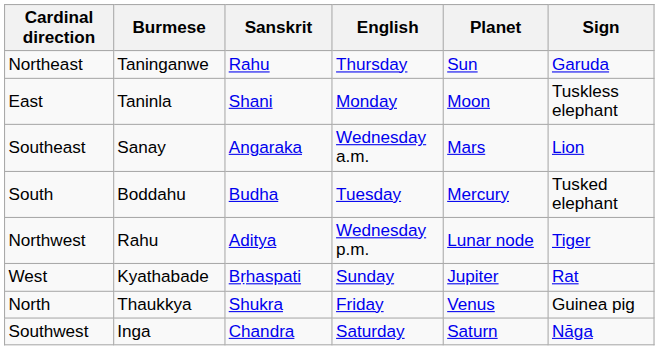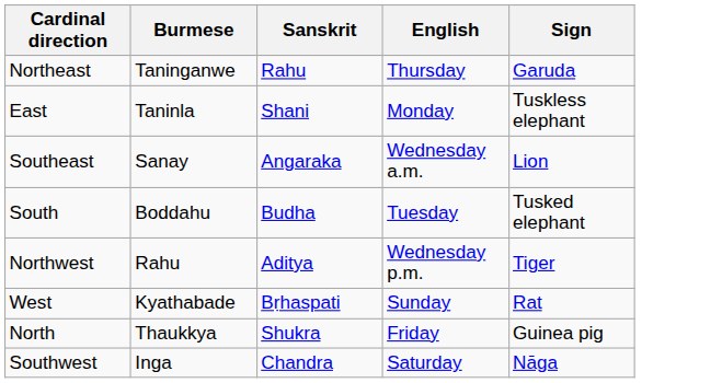- column: Planet | Sun | Moon | Mars | Mercury | Lunar node | Jupiter | Venus | Saturn
